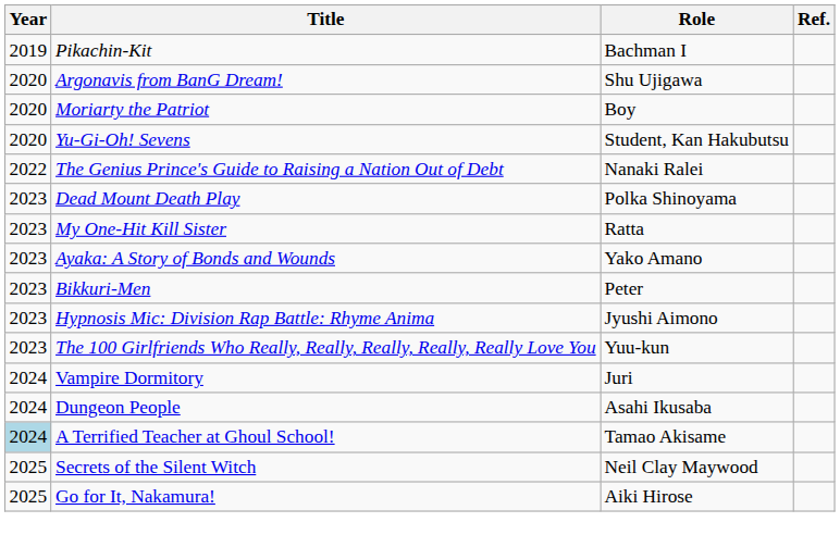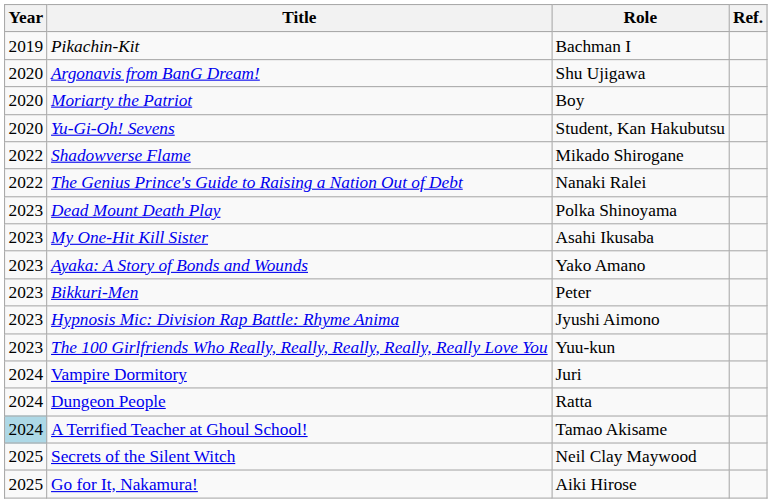+ row: 2022 | Shadowverse Flame | Mikado Shirogane
My One-Hit Kill Sister | Role: Ratta -> Asahi Ikusaba
Dungeon People | Role: Asahi Ikusaba -> Ratta
